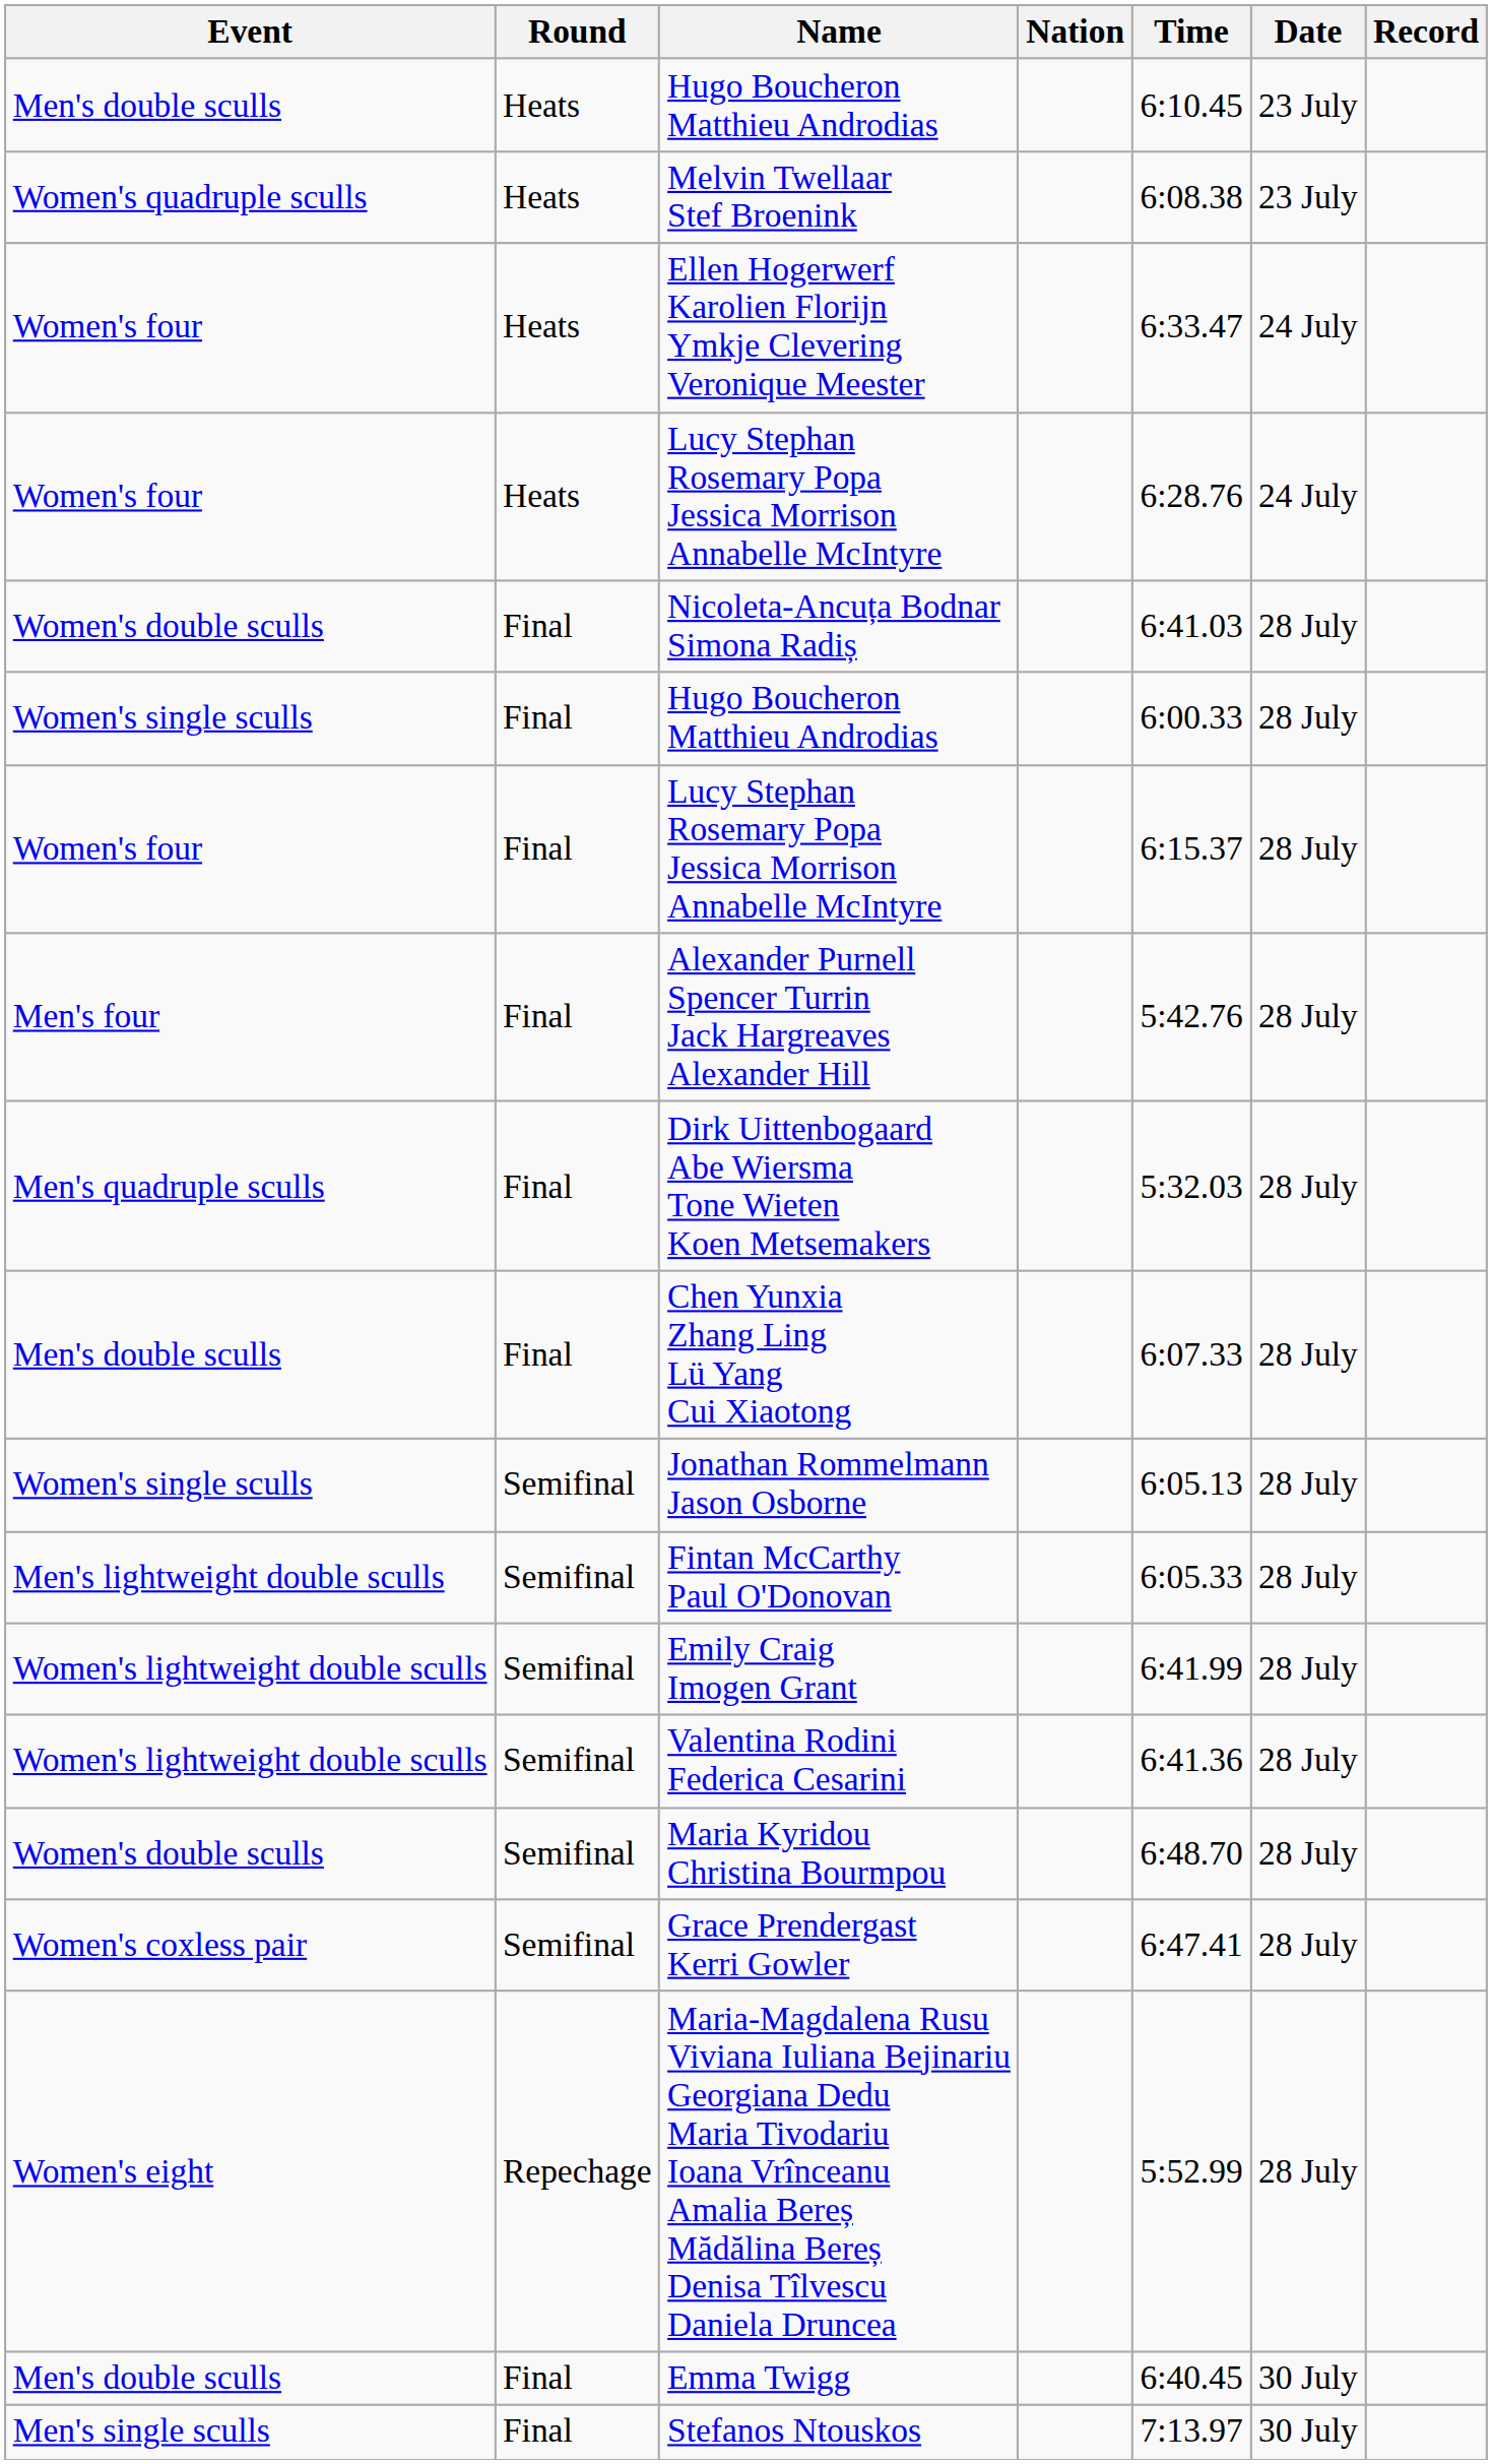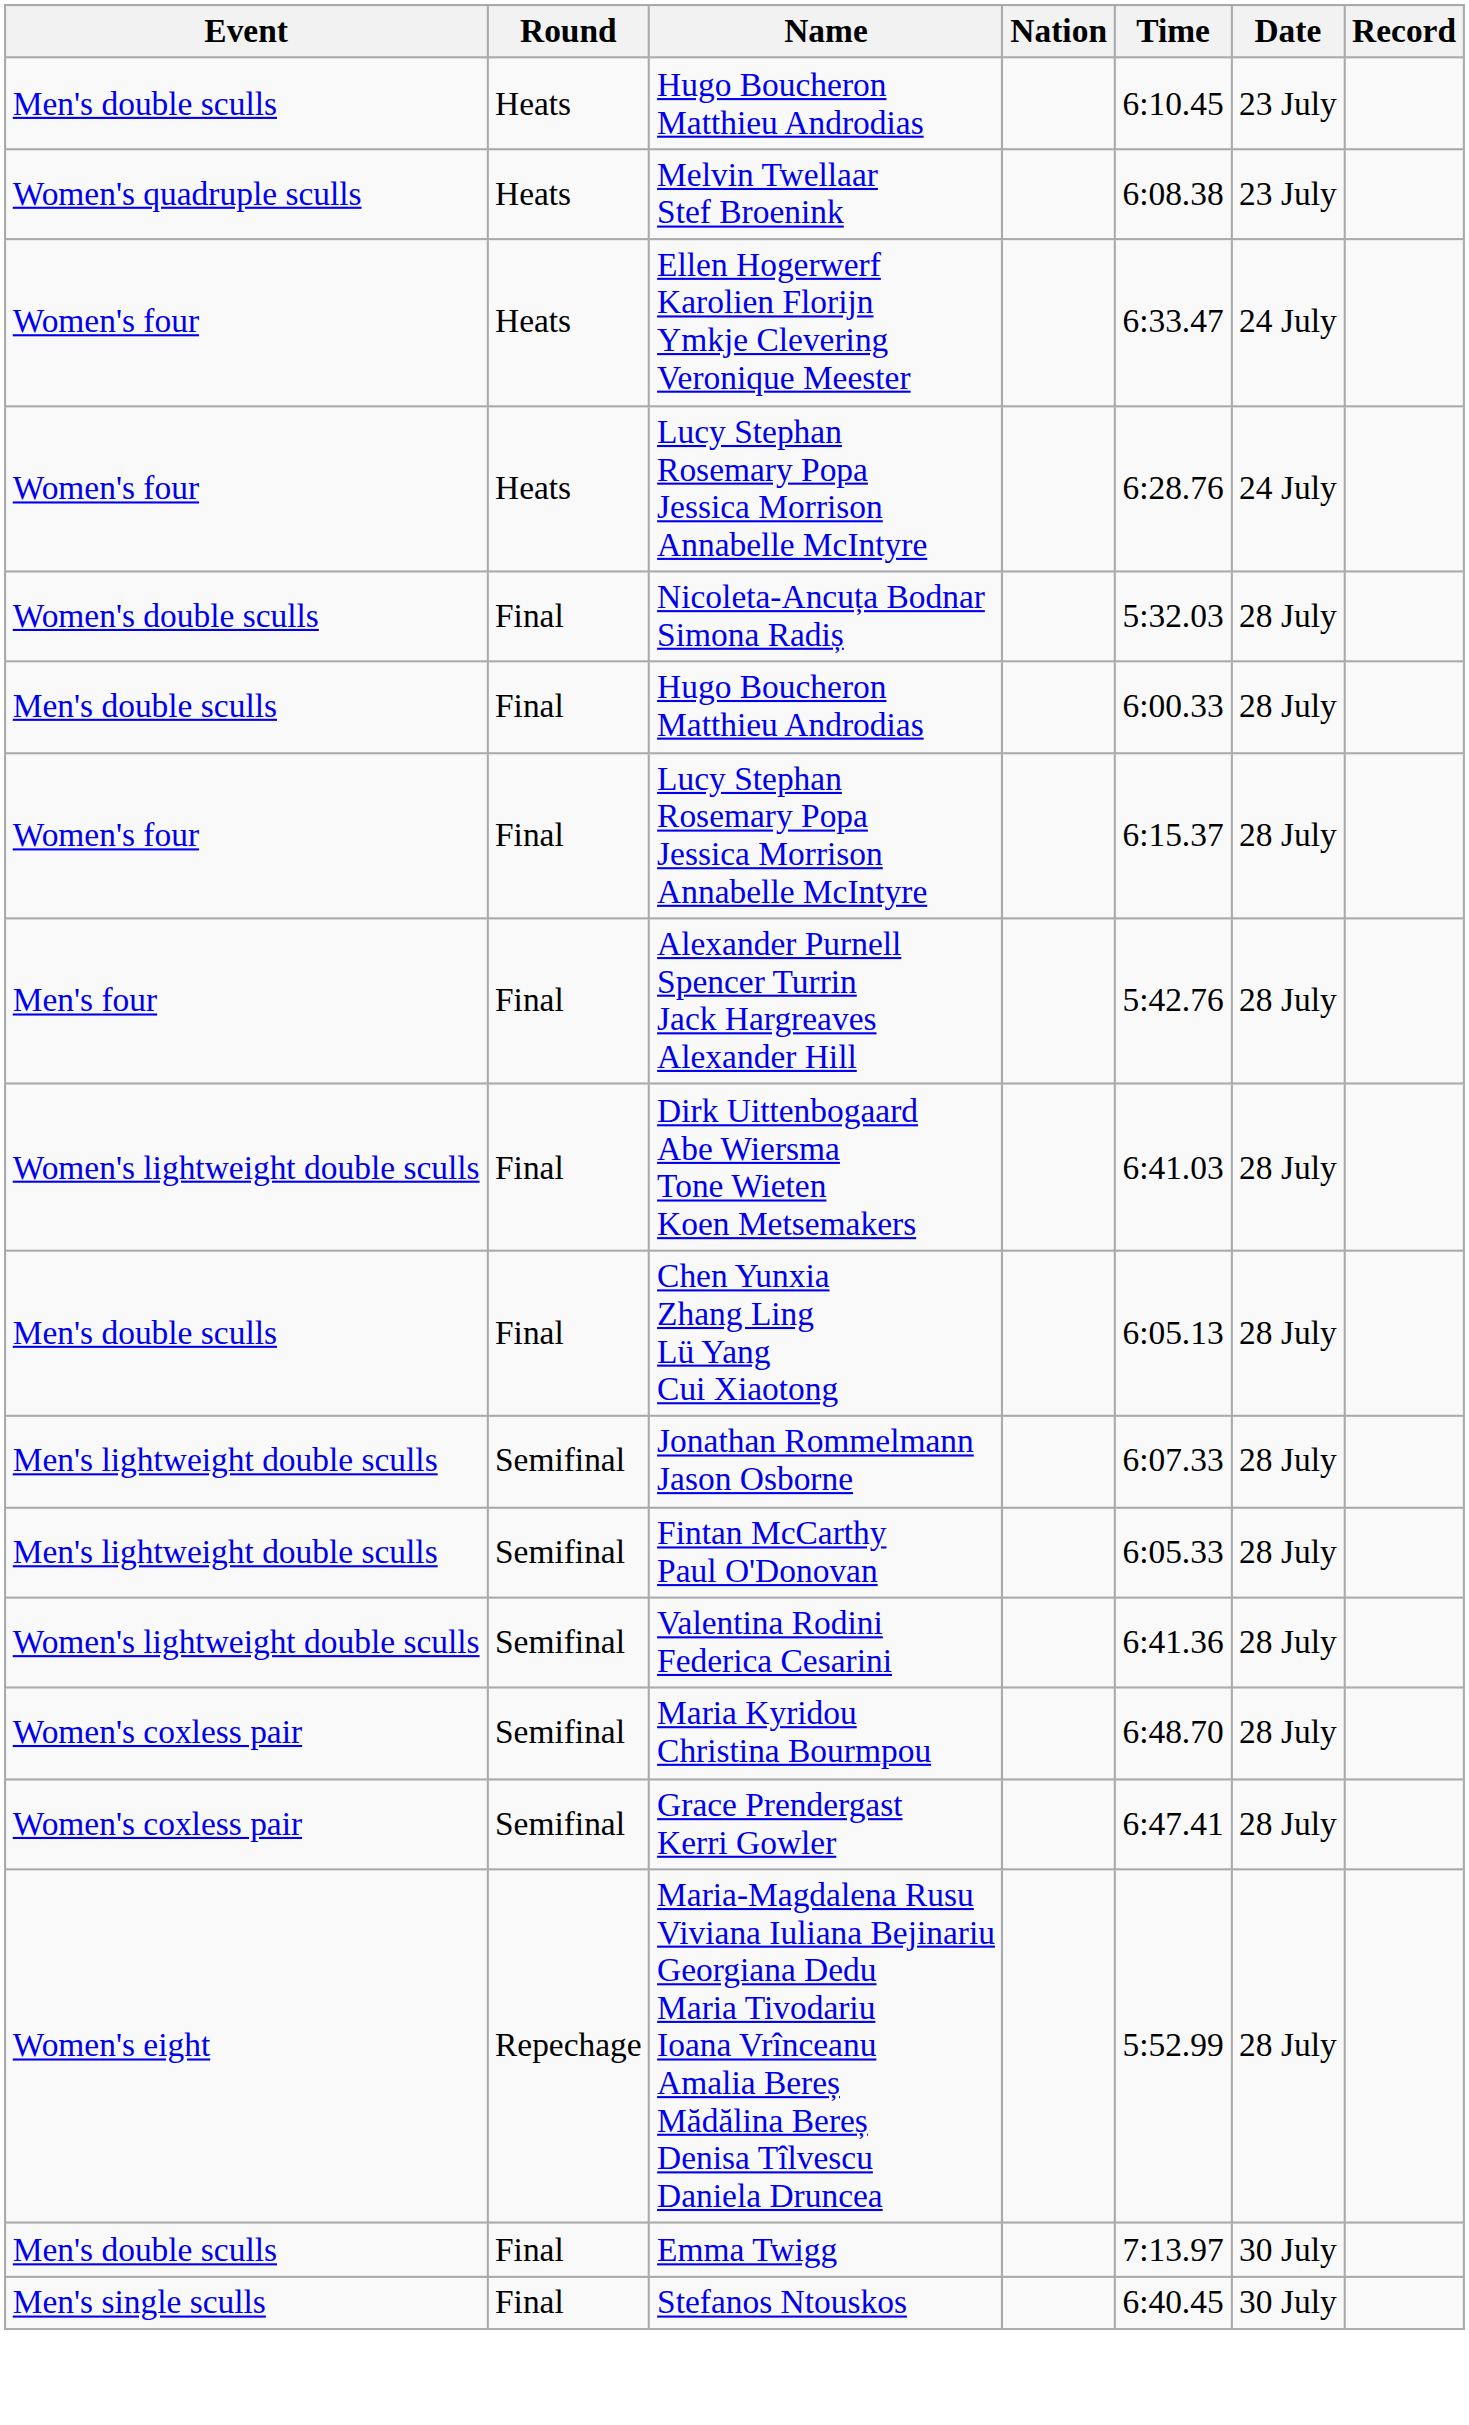Nicoleta-Ancuța Bodnar Simona Radiș | Time: 6:41.03 -> 5:32.03
Final / Hugo Boucheron Matthieu Androdias | Event: Women's single sculls -> Men's double sculls
Dirk Uittenbogaard Abe Wiersma Tone Wieten Koen Metsemakers | Event: Men's quadruple sculls -> Women's lightweight double sculls
Dirk Uittenbogaard Abe Wiersma Tone Wieten Koen Metsemakers | Time: 5:32.03 -> 6:41.03
Chen Yunxia Zhang Ling Lü Yang Cui Xiaotong | Time: 6:07.33 -> 6:05.13
Jonathan Rommelmann Jason Osborne | Event: Women's single sculls -> Men's lightweight double sculls
Jonathan Rommelmann Jason Osborne | Time: 6:05.13 -> 6:07.33
- row: Women's lightweight double sculls | Semifinal | Emily Craig Imogen Grant | 6:41.99 | 28 July
Maria Kyridou Christina Bourmpou | Event: Women's double sculls -> Women's coxless pair
Emma Twigg | Time: 6:40.45 -> 7:13.97
Stefanos Ntouskos | Time: 7:13.97 -> 6:40.45
